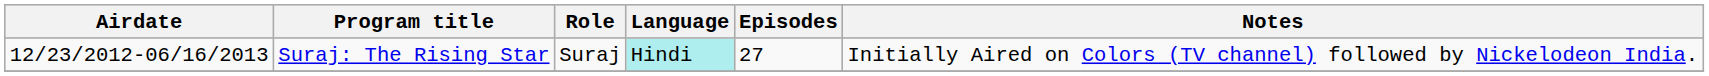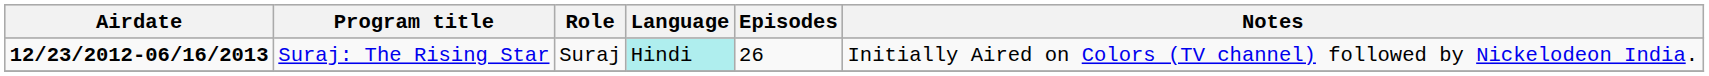Suraj: The Rising Star | Airdate: normal -> bold
Suraj: The Rising Star | Episodes: 27 -> 26
